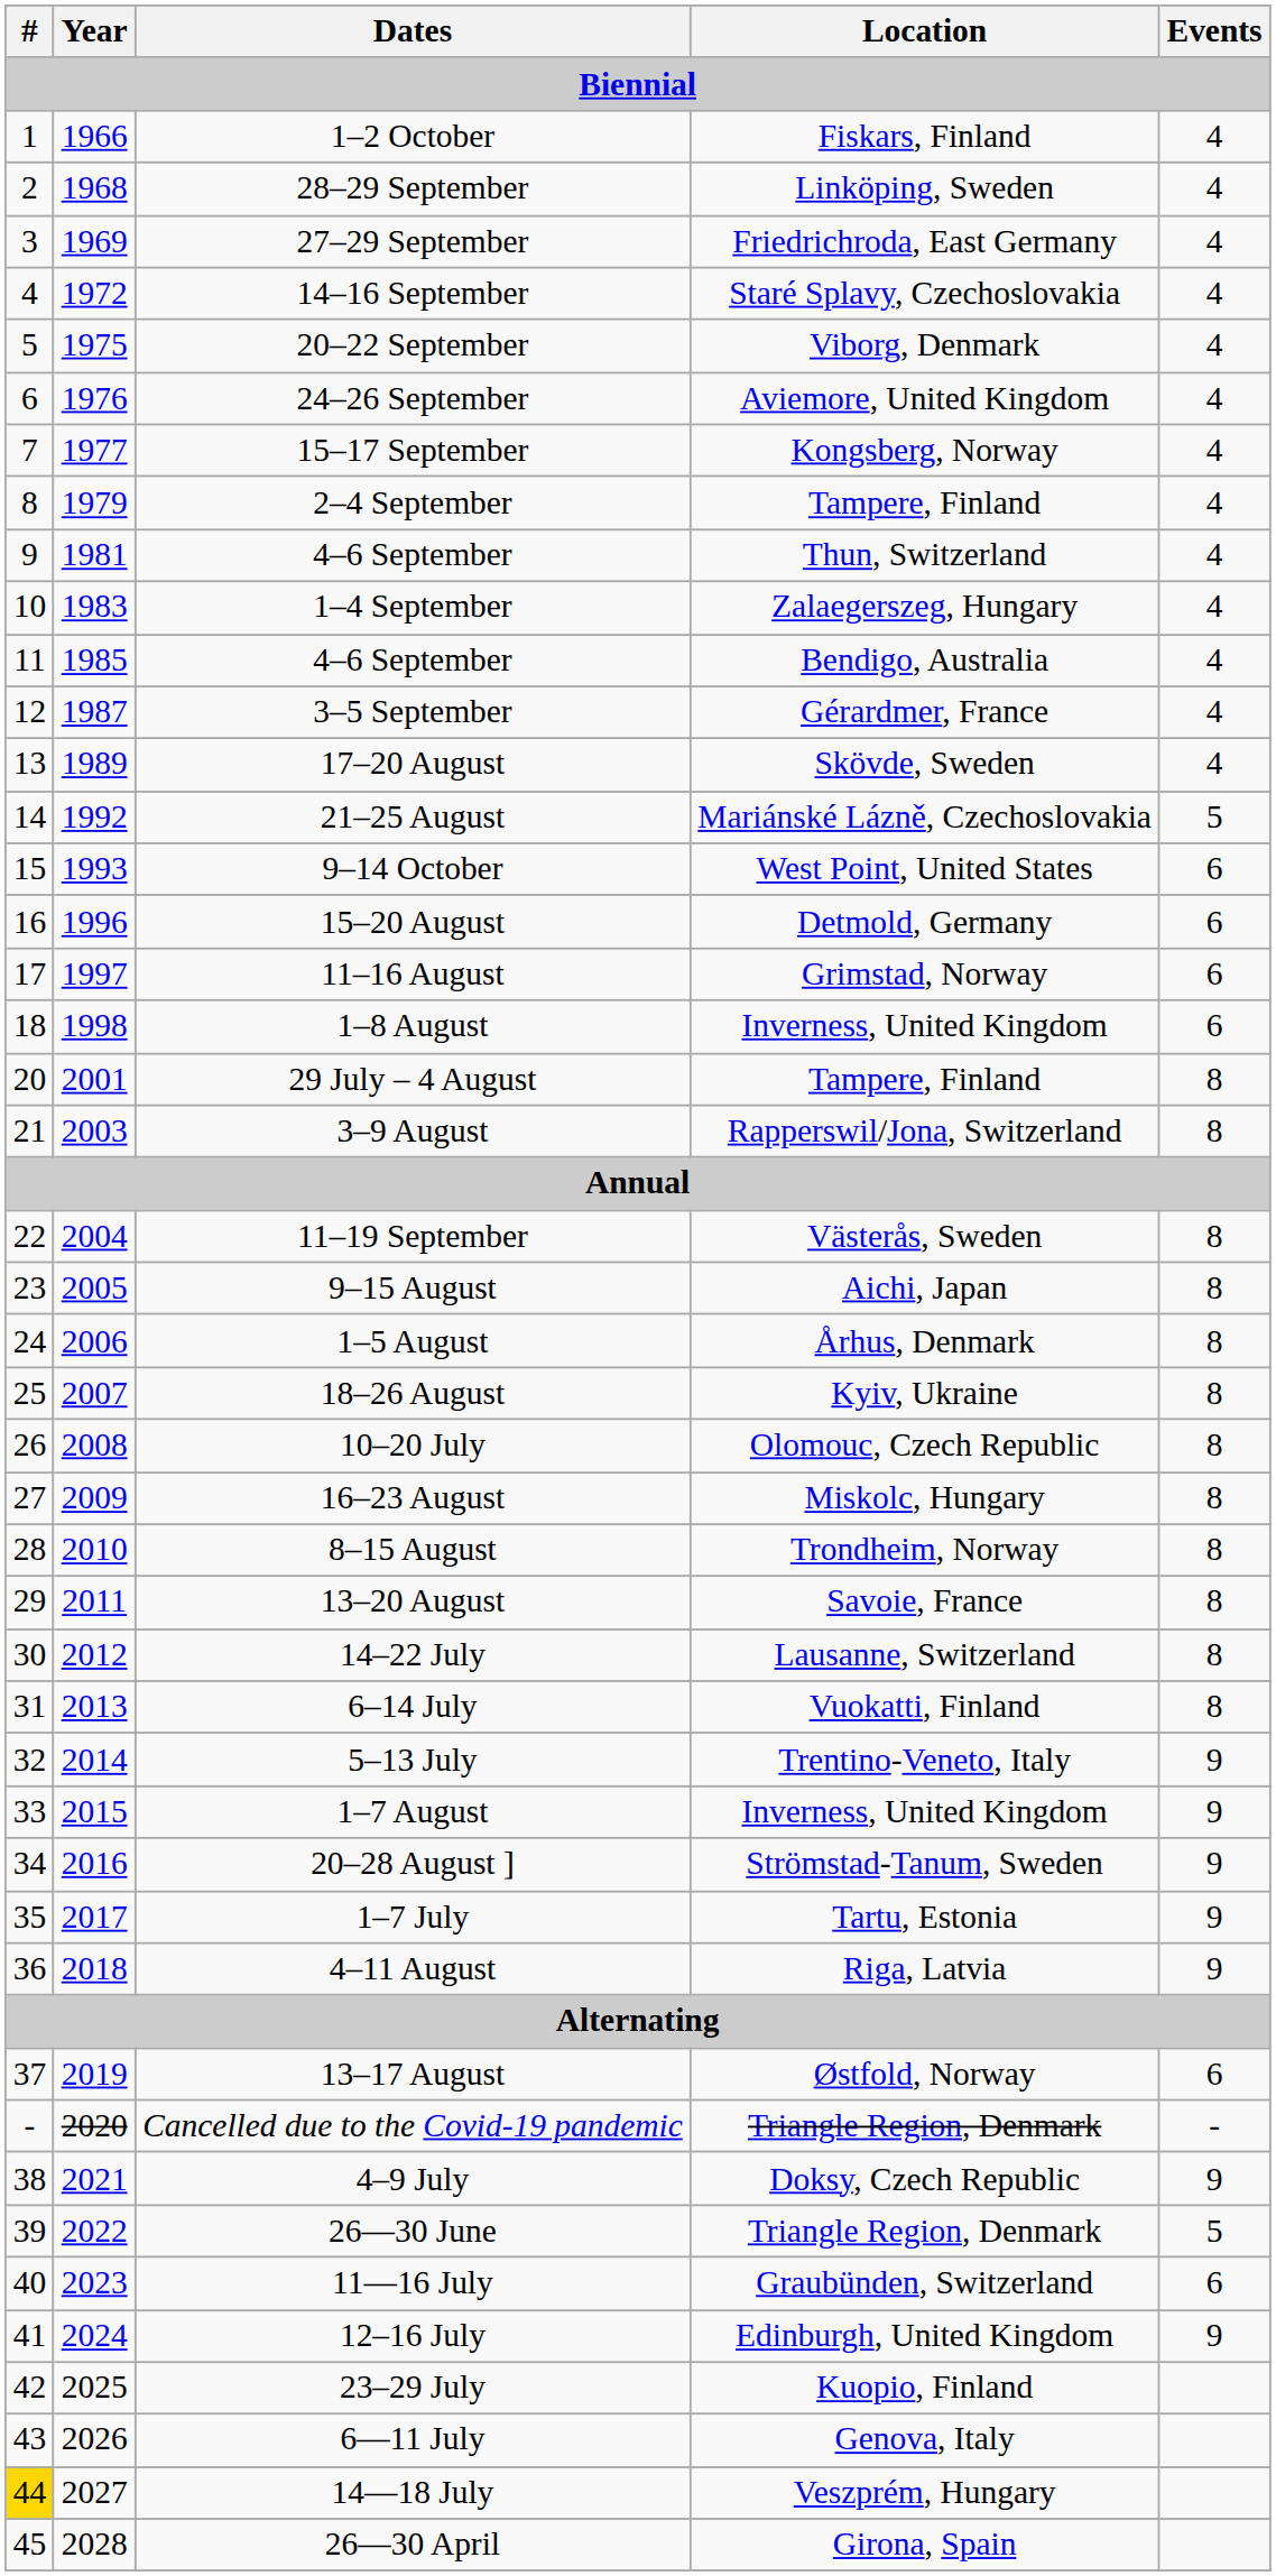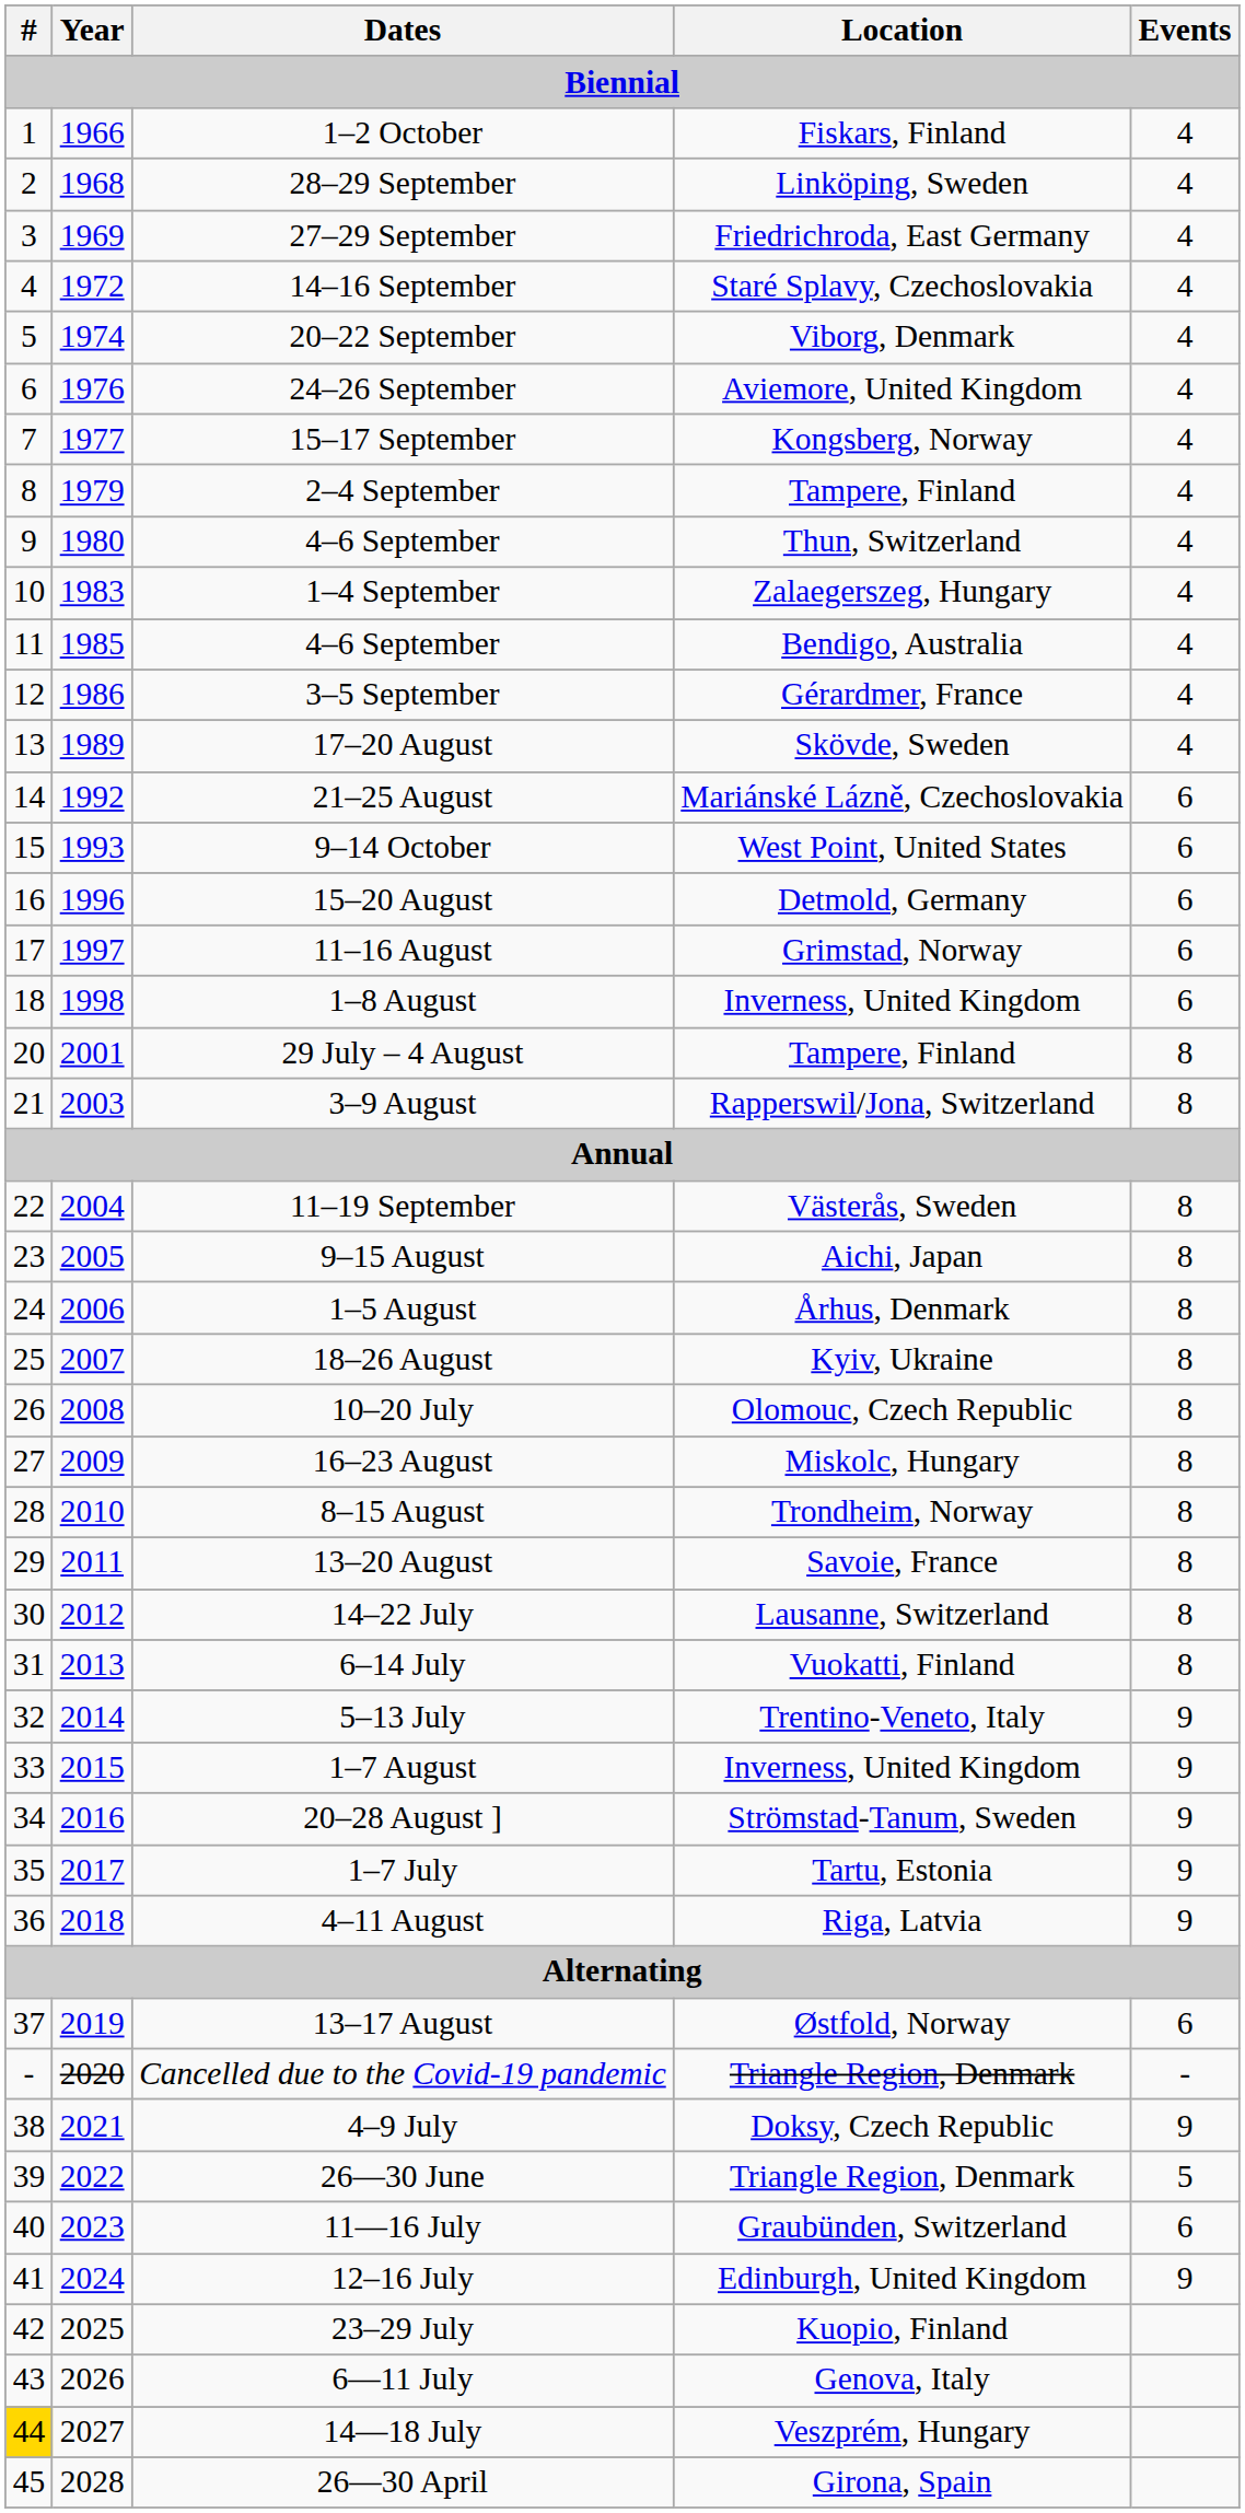20–22 September | Year: 1975 -> 1974
4–6 September / Thun, Switzerland | Year: 1981 -> 1980
3–5 September | Year: 1987 -> 1986
21–25 August | Events: 5 -> 6
